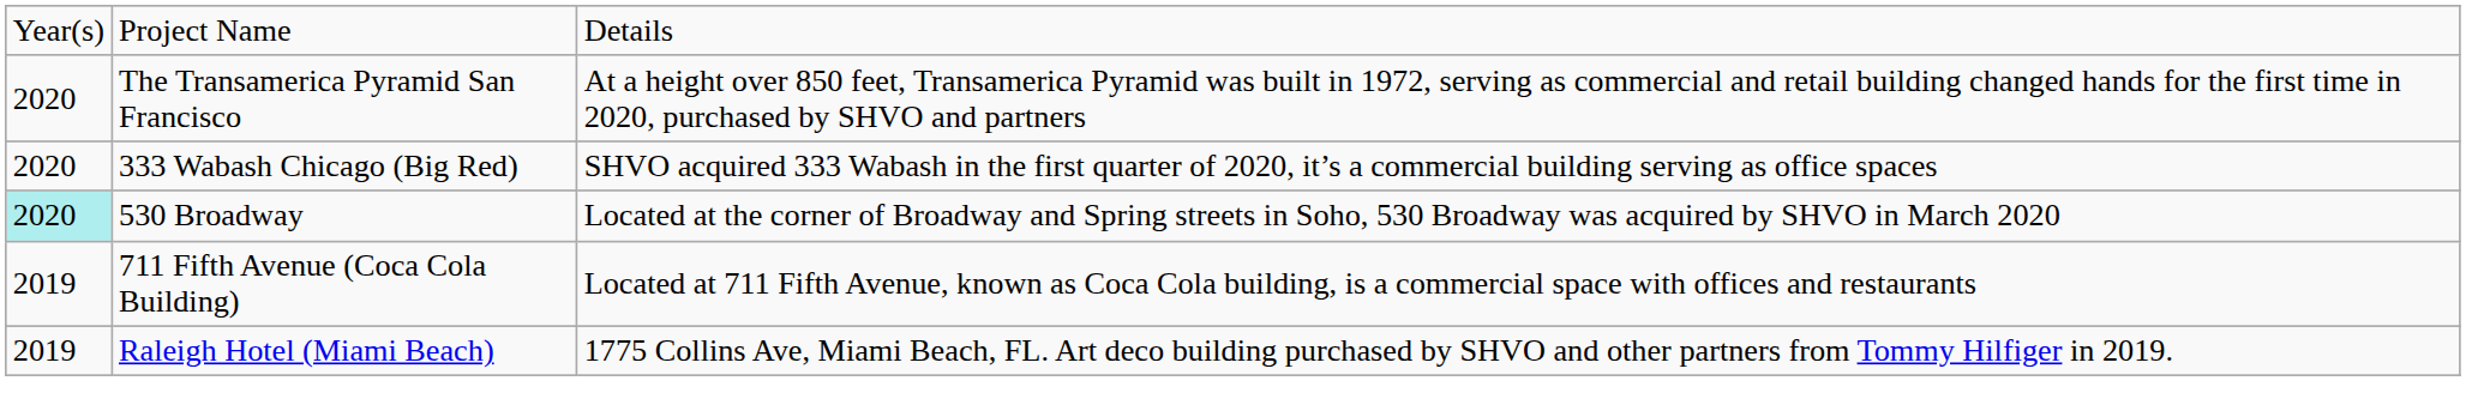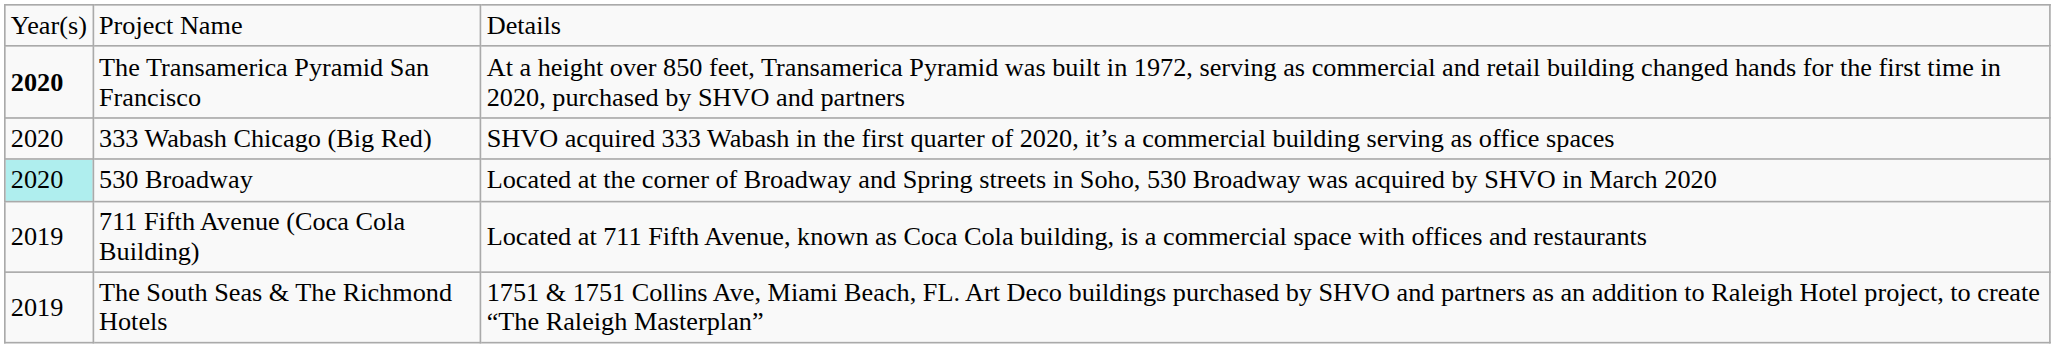The Transamerica Pyramid San Francisco | column 1: normal -> bold
+ row: 2019 | The South Seas & The Richmond Hotels | 1751 & 1751 Collins Ave, Miami Beach, FL. Art Deco buildings purchased by SHVO and partners as an addition to Raleigh Hotel project, to create “The Raleigh Masterplan”
- row: 2019 | Raleigh Hotel (Miami Beach) | 1775 Collins Ave, Miami Beach, FL. Art deco building purchased by SHVO and other partners from Tommy Hilfiger in 2019.
